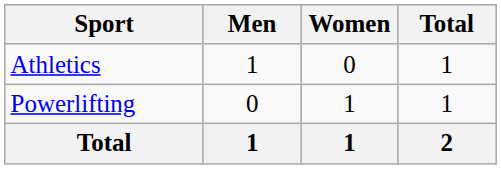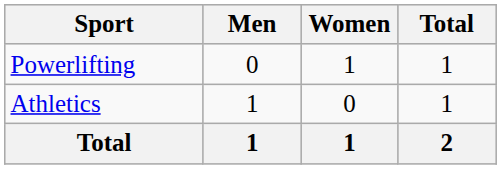rows swapped: Athletics <-> Powerlifting
